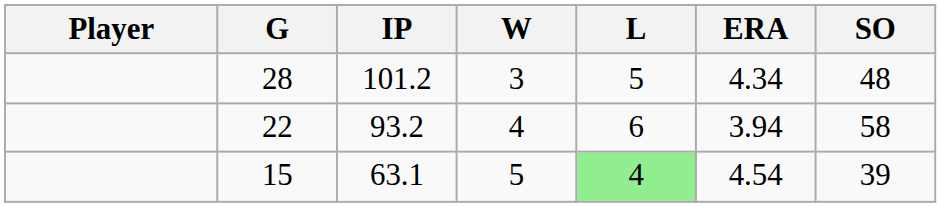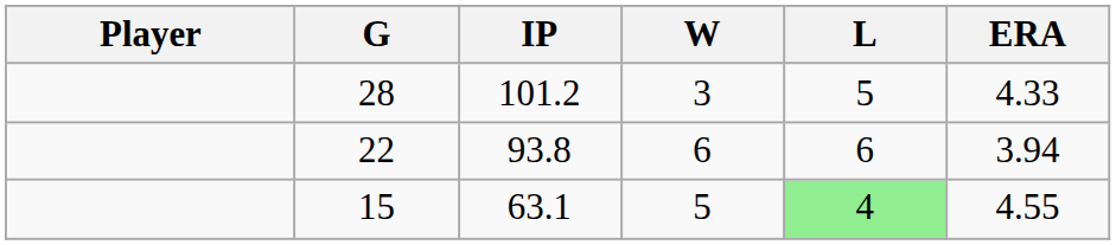- column: SO | 48 | 58 | 39
28 | ERA: 4.34 -> 4.33
22 | IP: 93.2 -> 93.8
22 | W: 4 -> 6
15 | ERA: 4.54 -> 4.55
